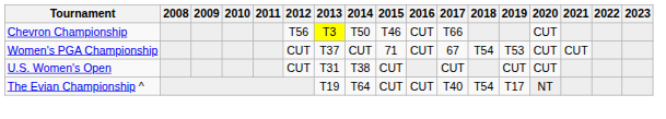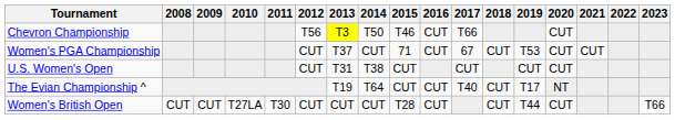Women's PGA Championship | 2018: T54 -> CUT
The Evian Championship ^ | 2018: T54 -> CUT
+ row: Women's British Open | CUT | CUT | T27LA | T30 | CUT | CUT | CUT | T28 | CUT | CUT | T44 | CUT | T66
